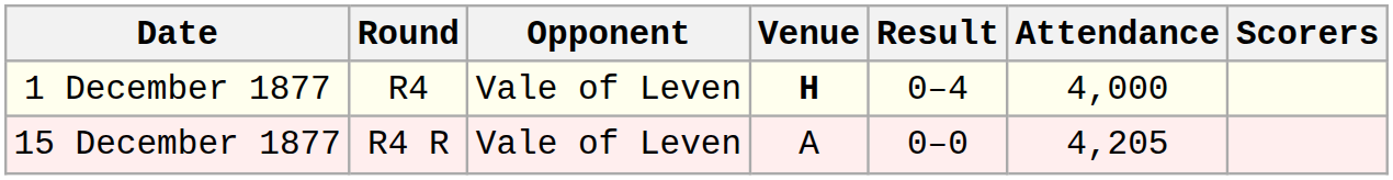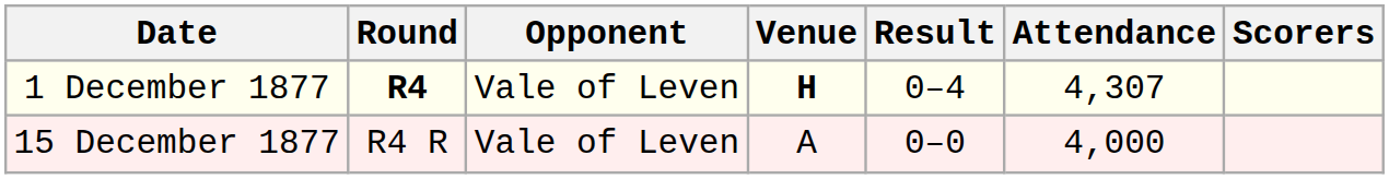1 December 1877 | Round: normal -> bold
1 December 1877 | Attendance: 4,000 -> 4,307
15 December 1877 | Attendance: 4,205 -> 4,000
